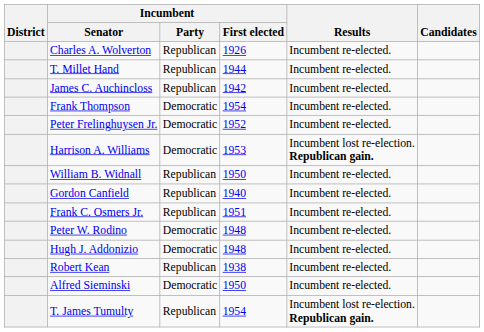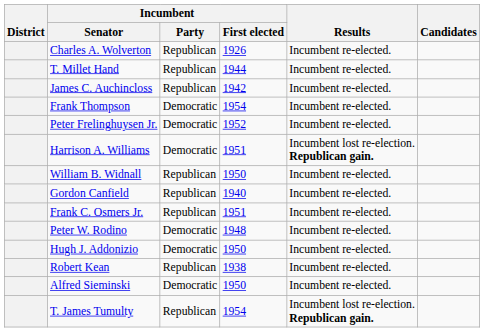Harrison A. Williams | Incumbent / First elected: 1953 -> 1951
Hugh J. Addonizio | Incumbent / First elected: 1948 -> 1950
